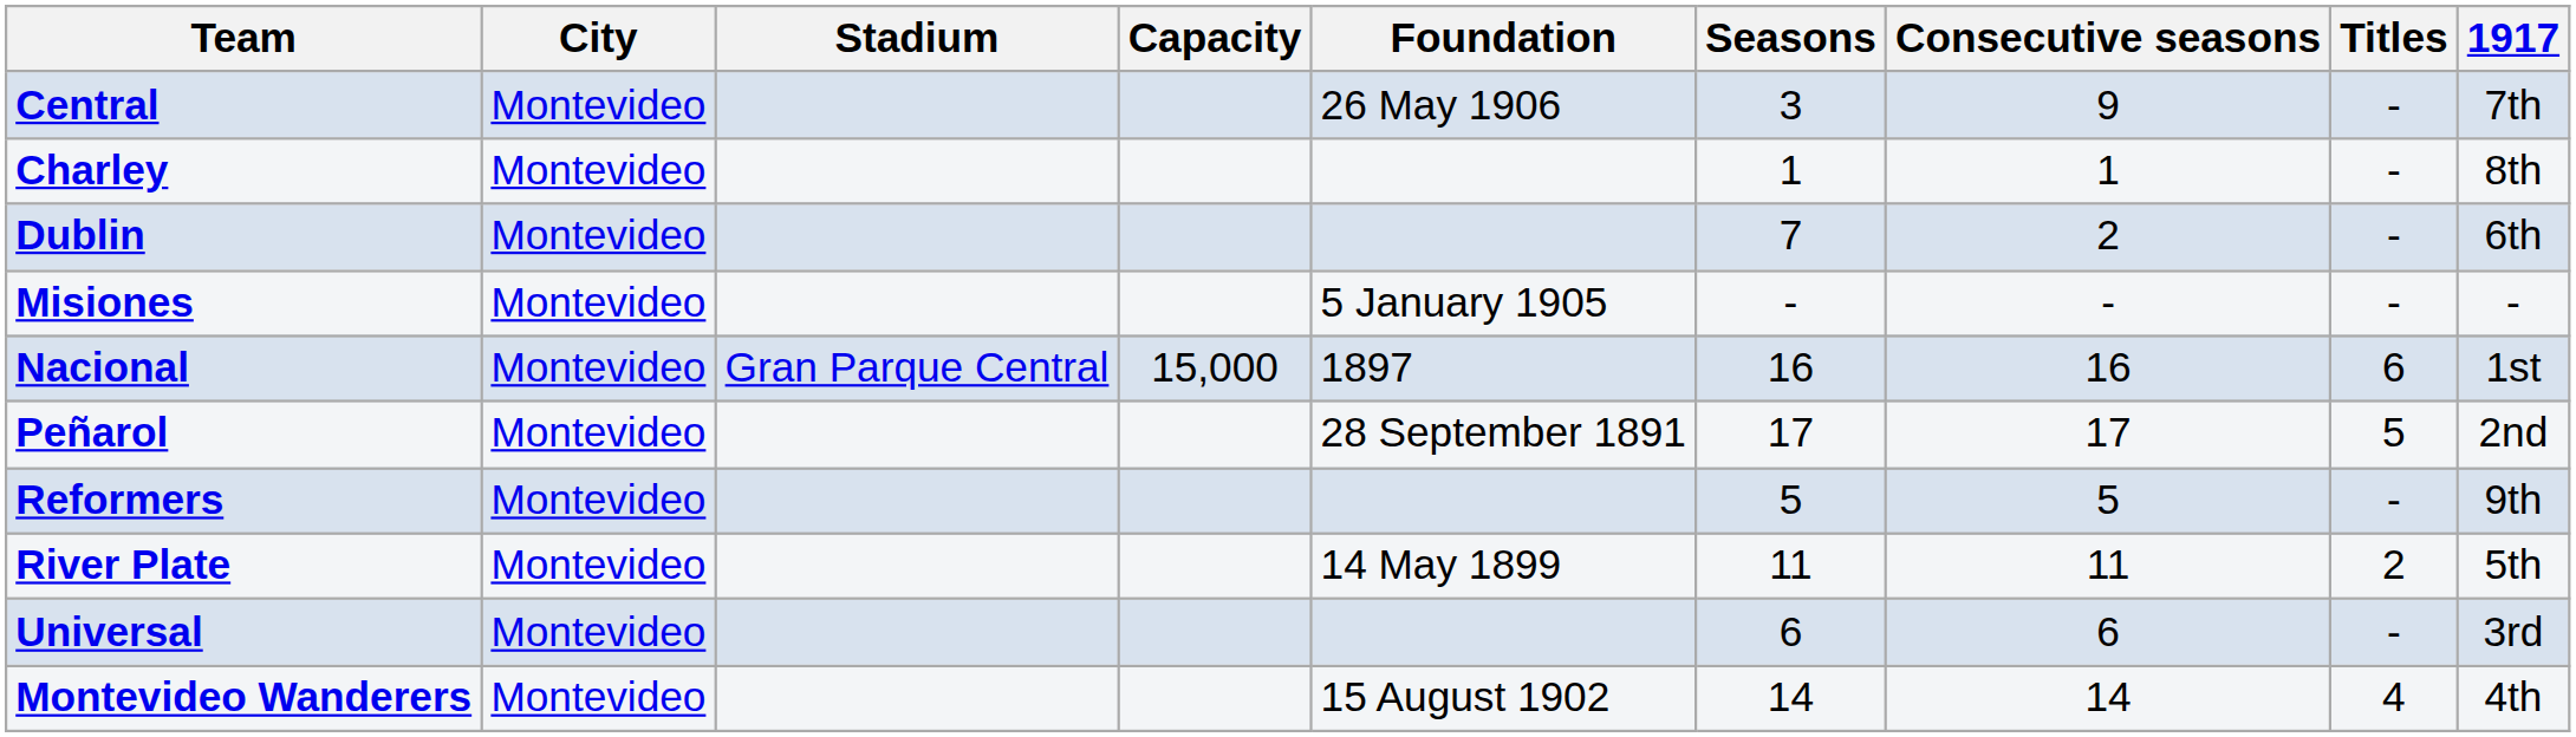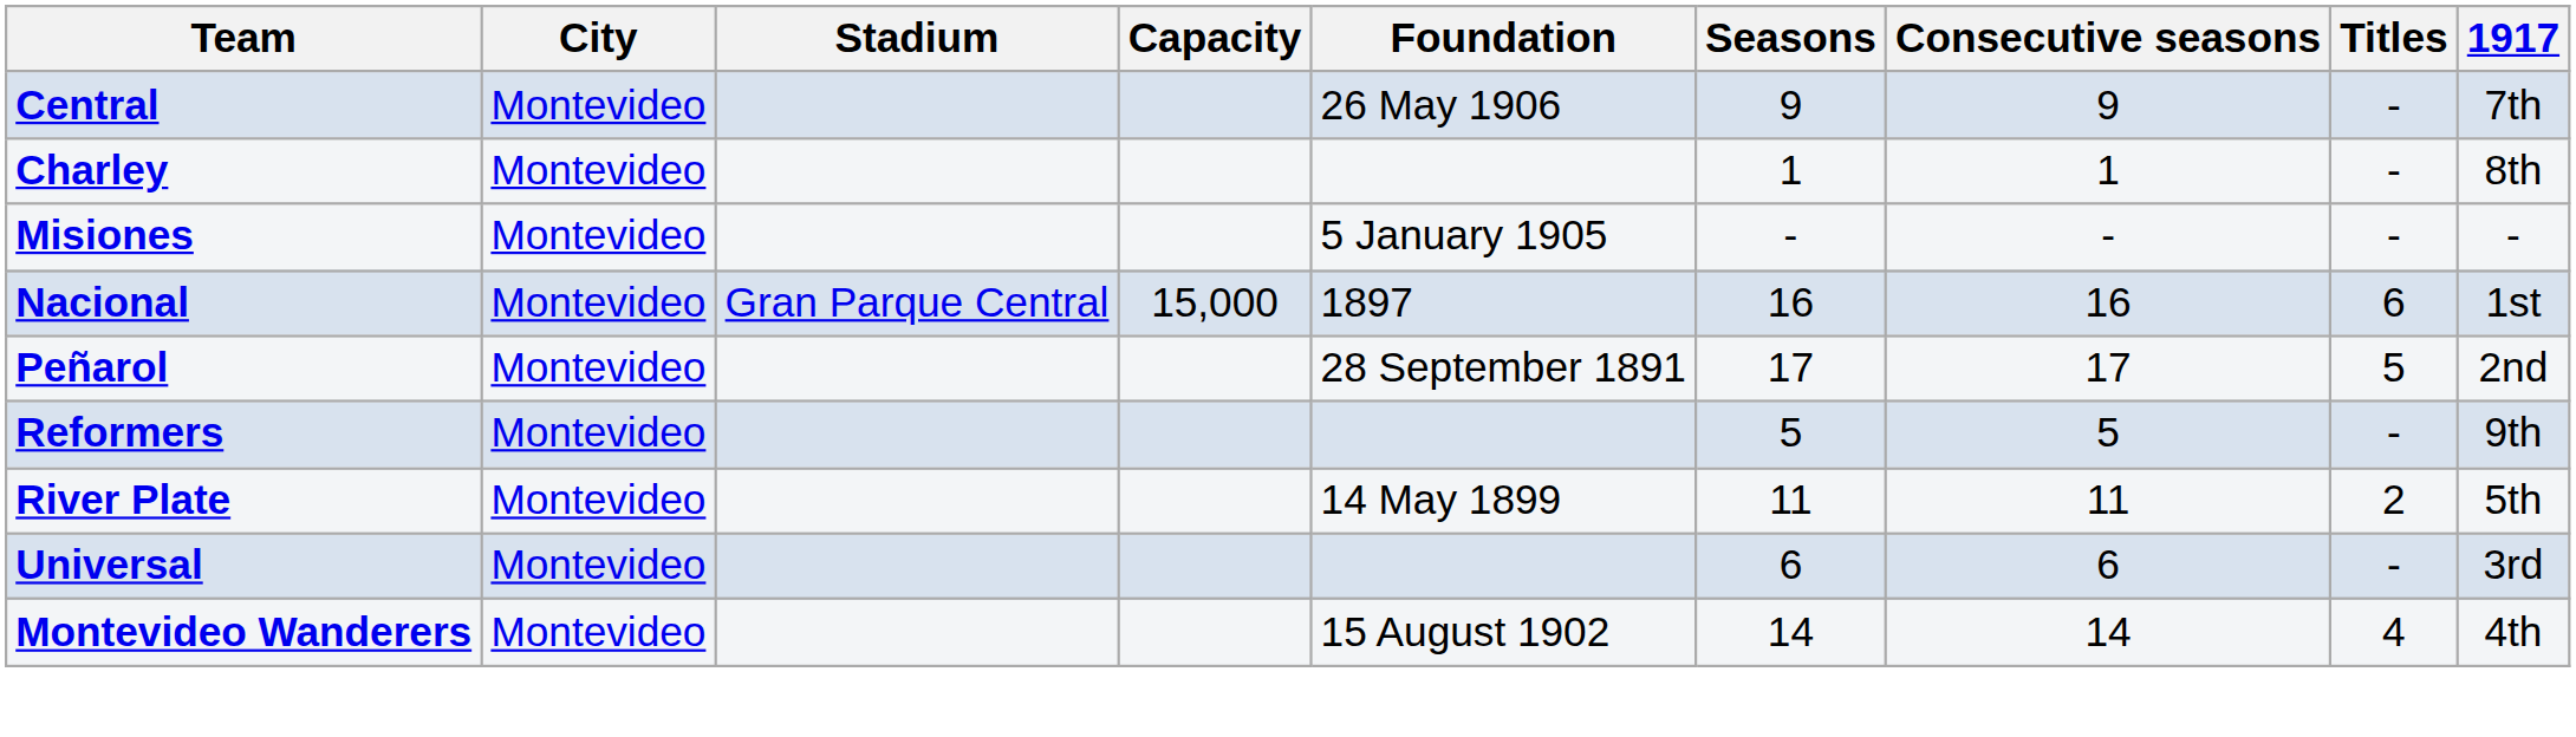Central | Seasons: 3 -> 9
- row: Dublin | Montevideo | 7 | 2 | - | 6th
